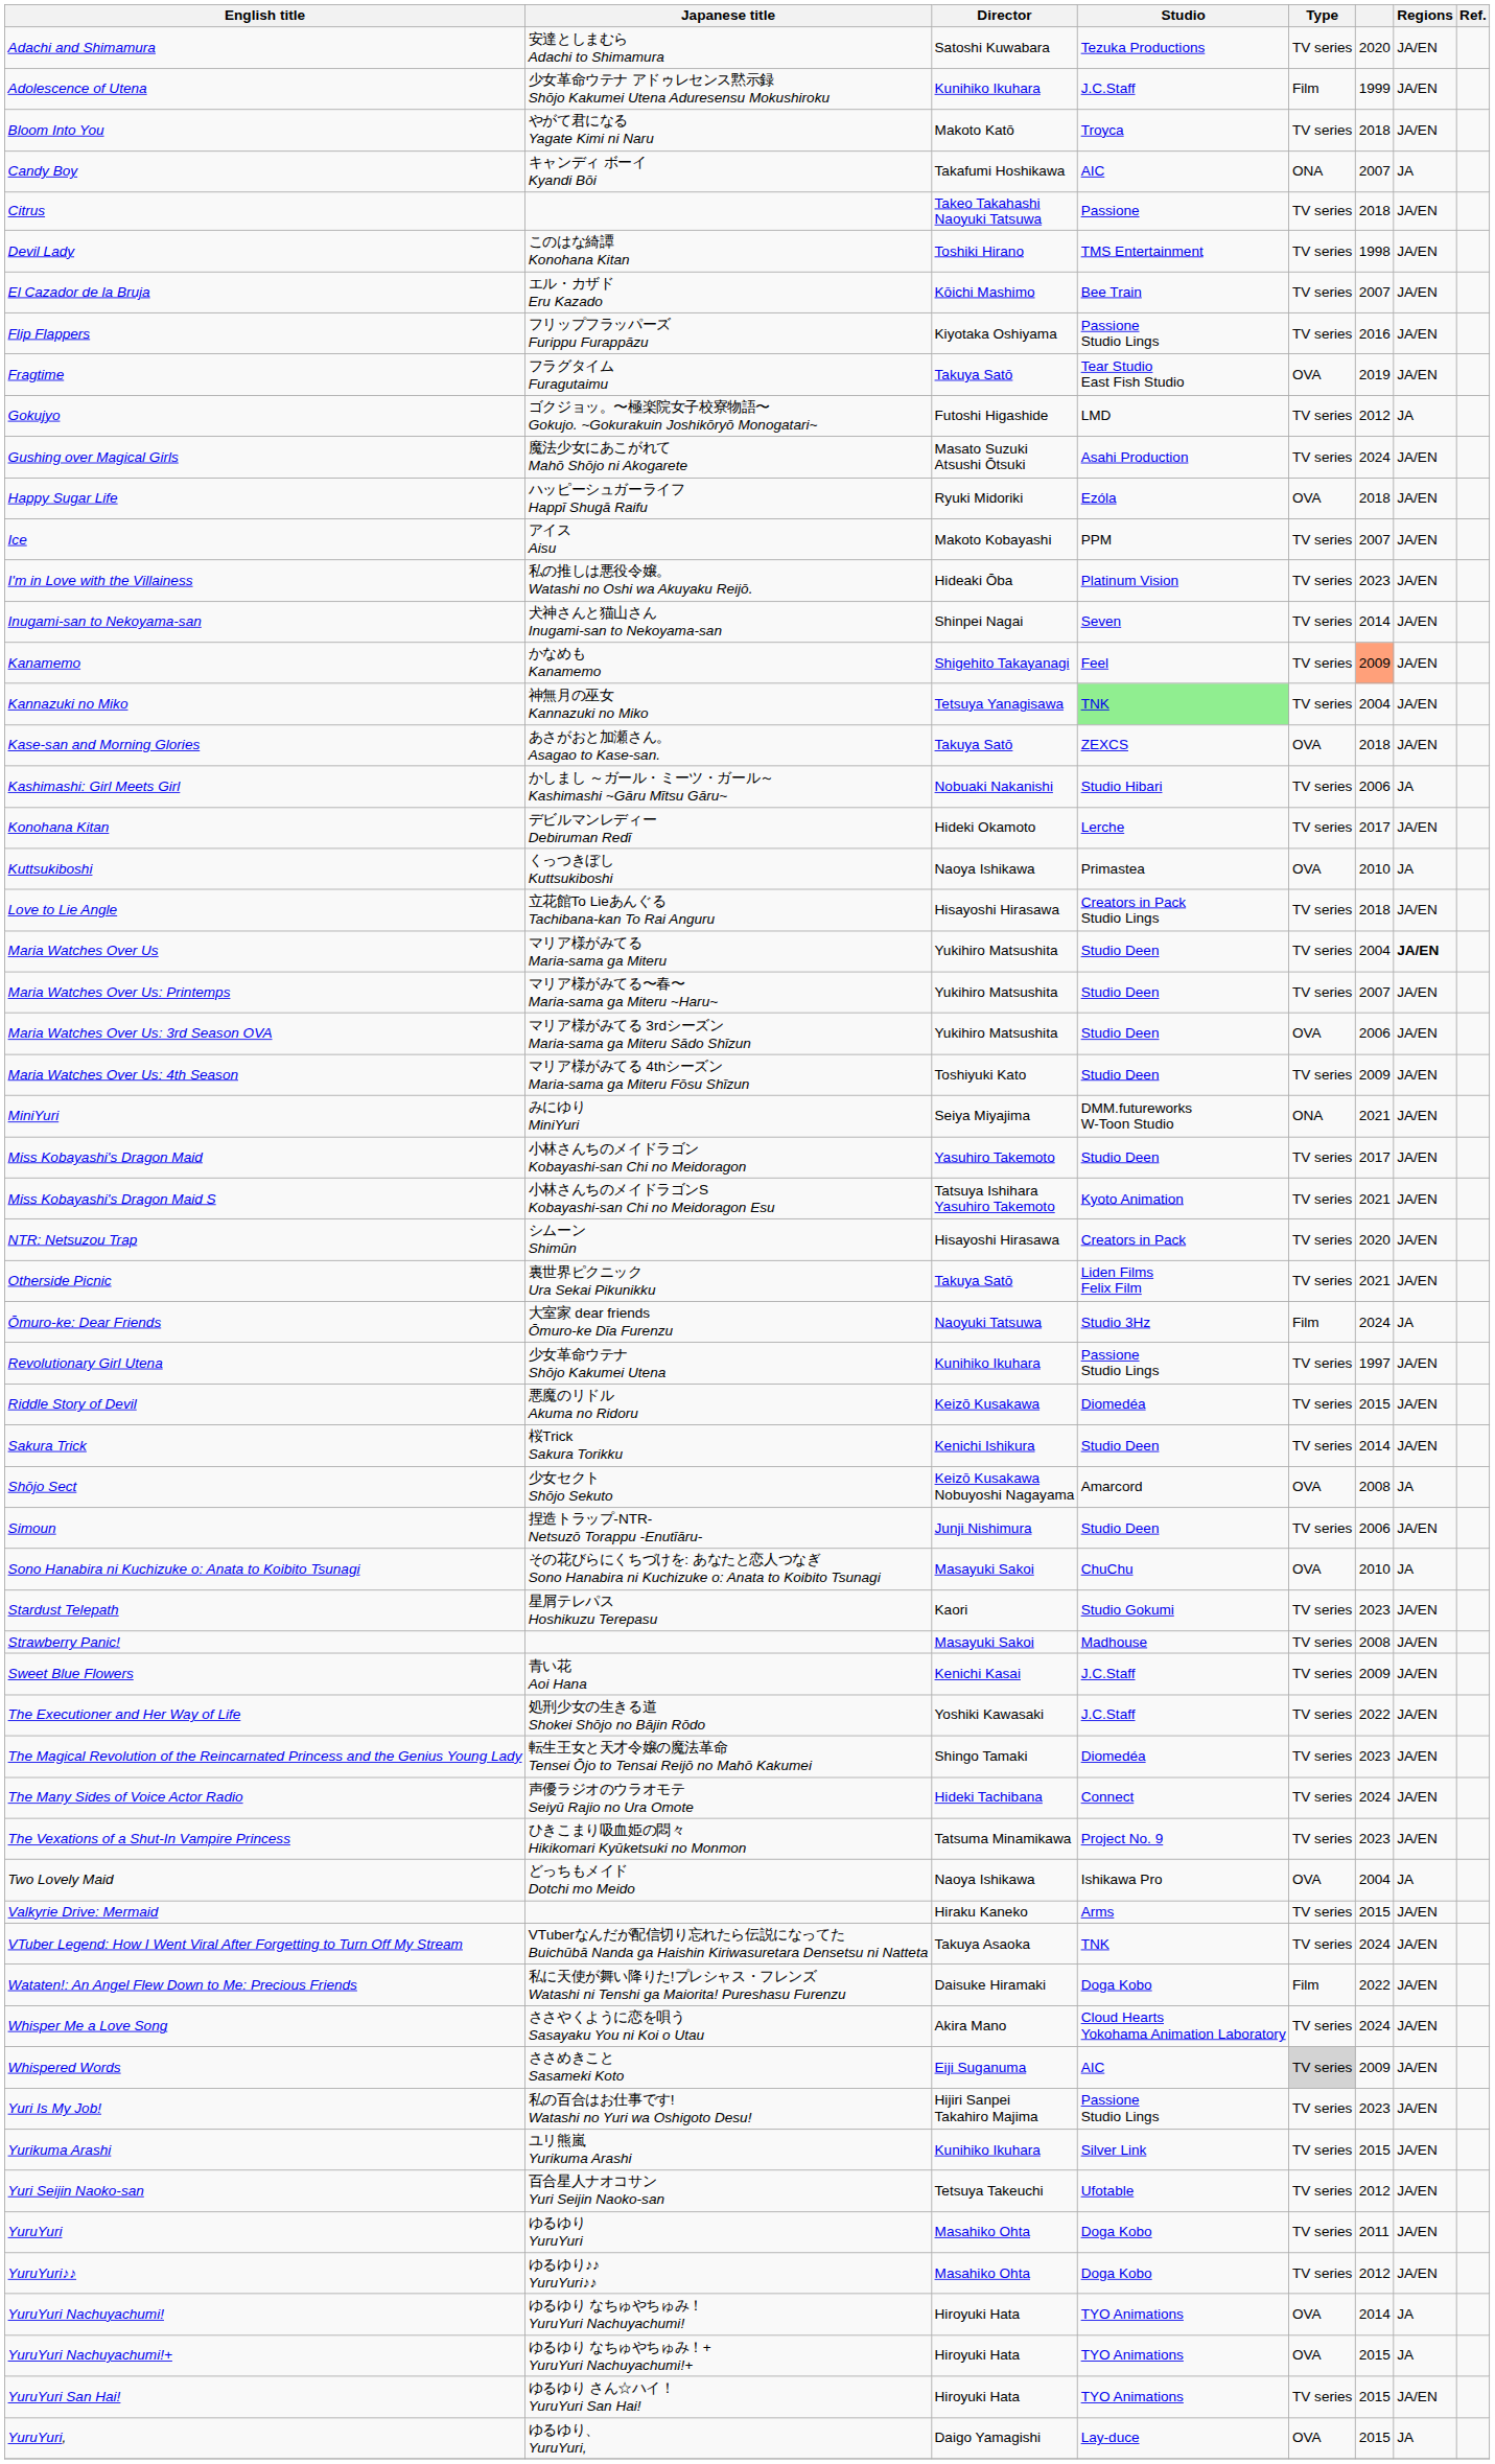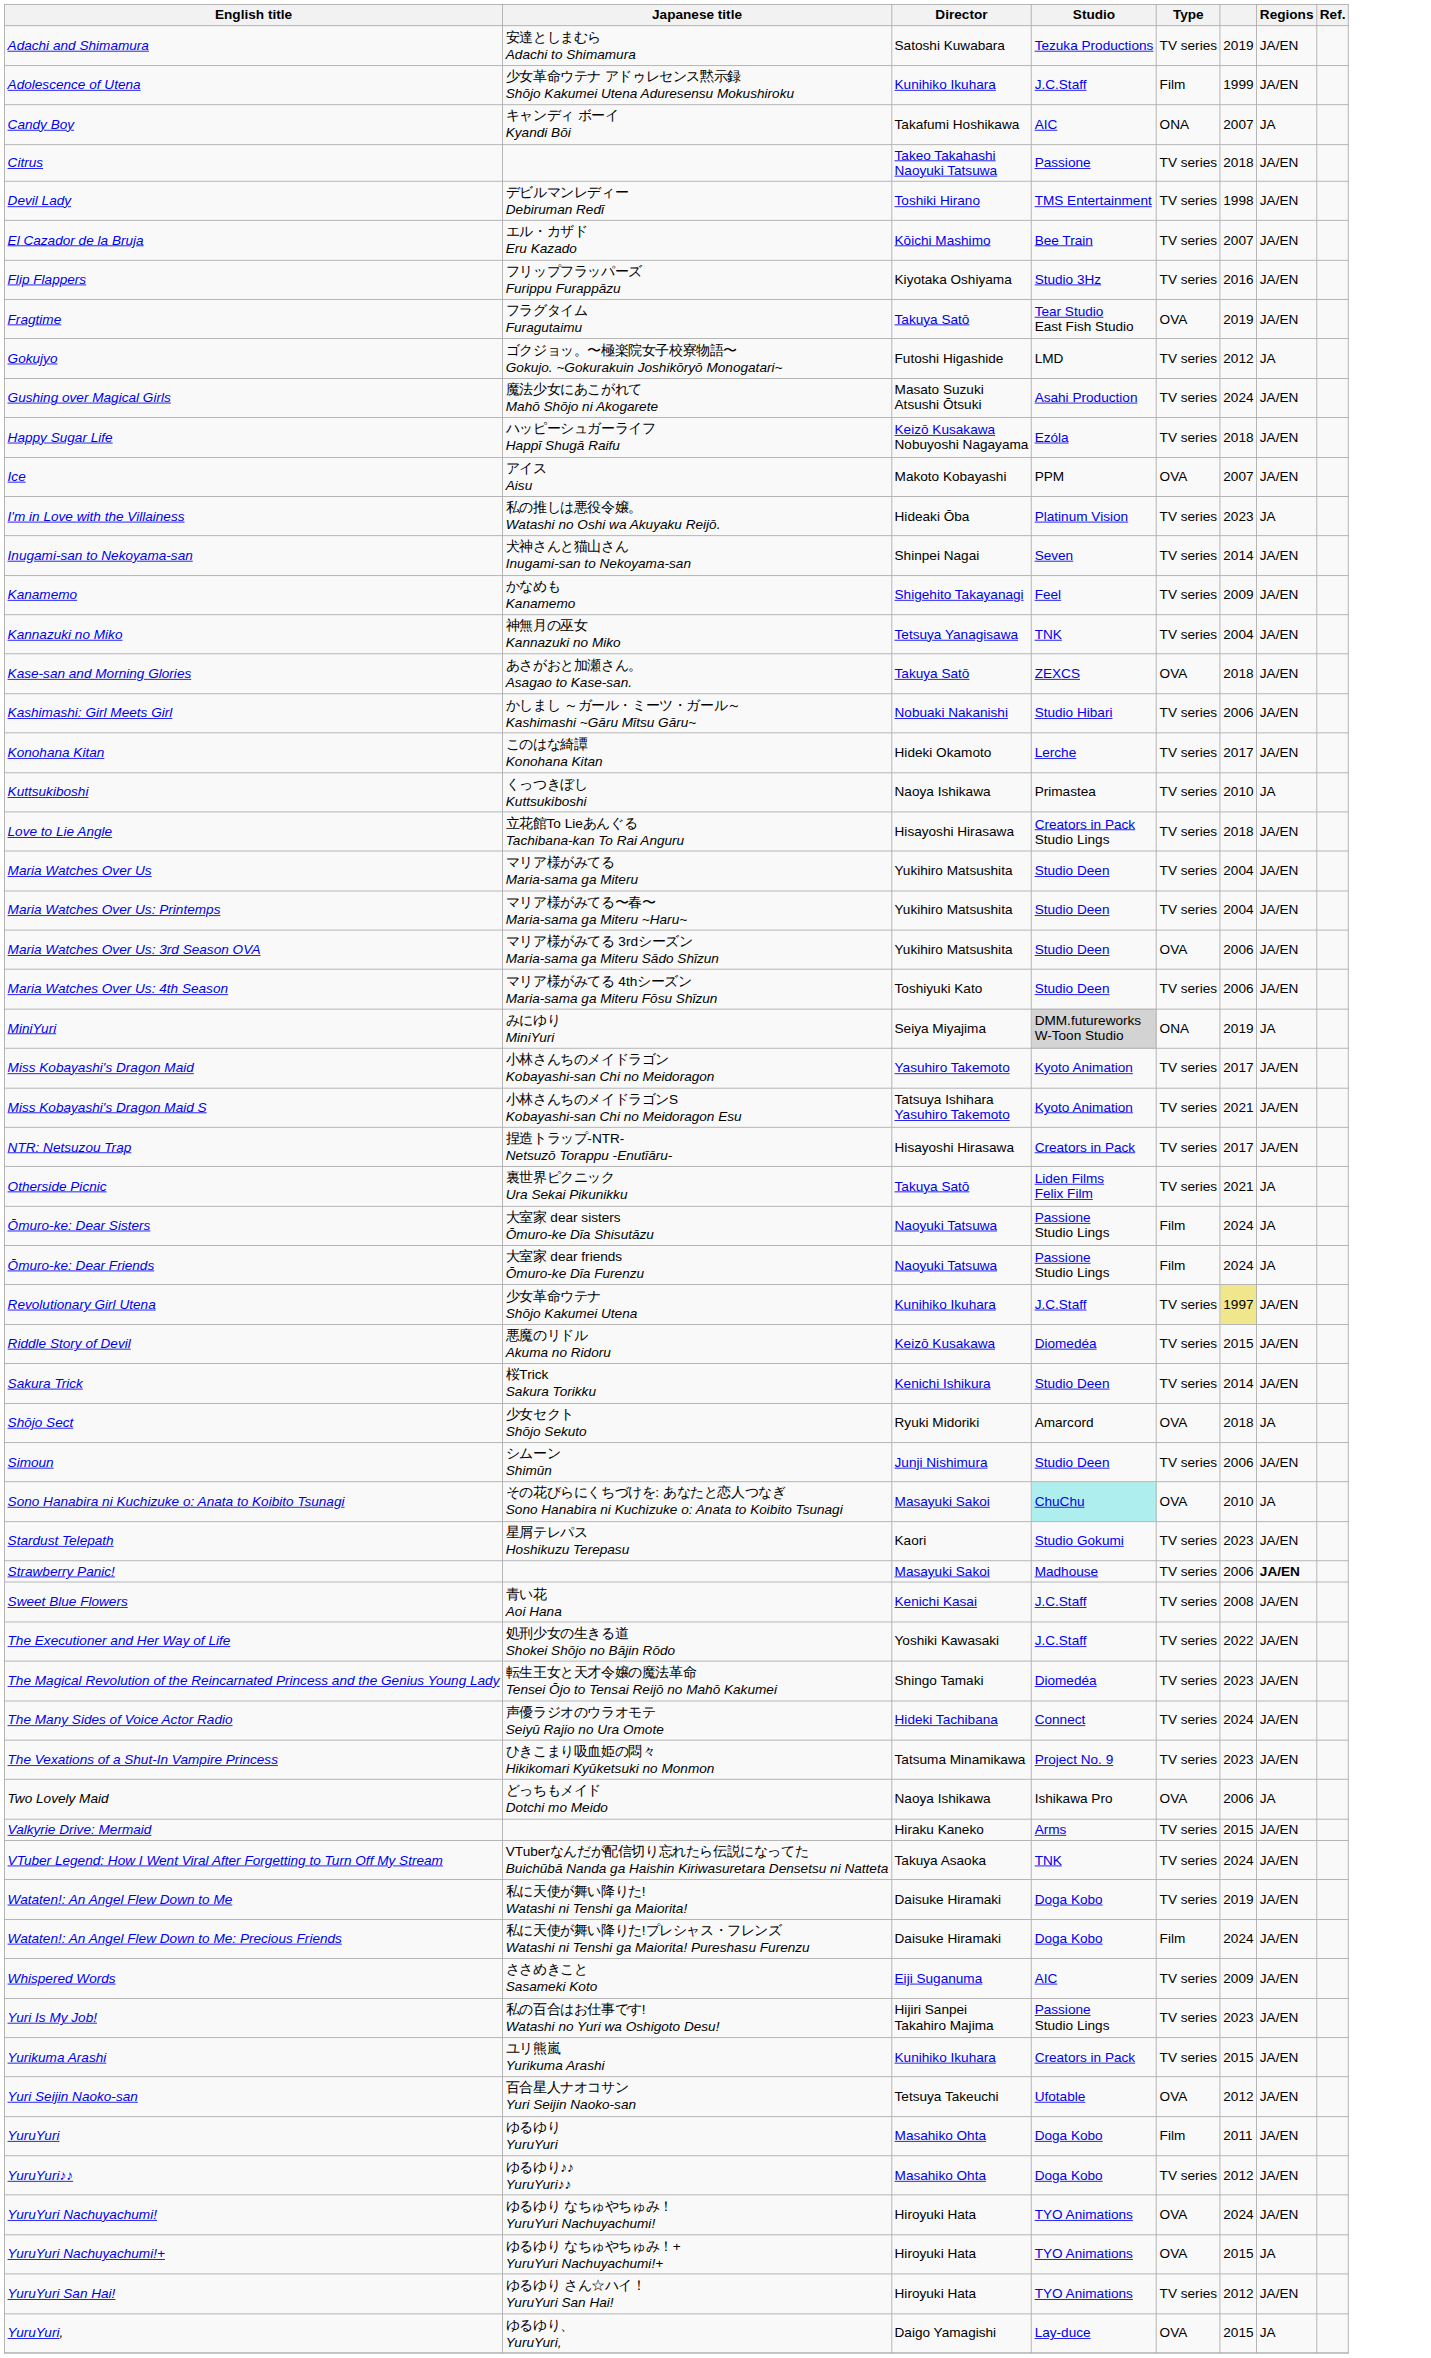Adachi and Shimamura | column 6: 2020 -> 2019
- row: Bloom Into You | やがて君になる Yagate Kimi ni Naru | Makoto Katō | Troyca | TV series | 2018 | JA/EN
Devil Lady | Japanese title: このはな綺譚 Konohana Kitan -> デビルマンレディー Debiruman Redī
Flip Flappers | Studio: Passione Studio Lings -> Studio 3Hz
Happy Sugar Life | Director: Ryuki Midoriki -> Keizō Kusakawa Nobuyoshi Nagayama
Happy Sugar Life | Type: OVA -> TV series
Ice | Type: TV series -> OVA
I'm in Love with the Villainess | Regions: JA/EN -> JA
Kanamemo | column 6: lightsalmon background -> no background
Kannazuki no Miko | Studio: lightgreen background -> no background
Kashimashi: Girl Meets Girl | Regions: JA -> JA/EN
Konohana Kitan | Japanese title: デビルマンレディー Debiruman Redī -> このはな綺譚 Konohana Kitan
Kuttsukiboshi | Type: OVA -> TV series
Maria Watches Over Us | Regions: bold -> normal
Maria Watches Over Us: Printemps | column 6: 2007 -> 2004
Maria Watches Over Us: 4th Season | column 6: 2009 -> 2006
MiniYuri | Studio: no background -> lightgrey background
MiniYuri | column 6: 2021 -> 2019
MiniYuri | Regions: JA/EN -> JA
Miss Kobayashi's Dragon Maid | Studio: Studio Deen -> Kyoto Animation
NTR: Netsuzou Trap | Japanese title: シムーン Shimūn -> 捏造トラップ-NTR- Netsuzō Torappu -Enutīāru-
NTR: Netsuzou Trap | column 6: 2020 -> 2017
Otherside Picnic | Regions: JA/EN -> JA
+ row: Ōmuro-ke: Dear Sisters | 大室家 dear sisters Ōmuro-ke Dīa Shisutāzu | Naoyuki Tatsuwa | Passione Studio Lings | Film | 2024 | JA
Ōmuro-ke: Dear Friends | Studio: Studio 3Hz -> Passione Studio Lings
Revolutionary Girl Utena | Studio: Passione Studio Lings -> J.C.Staff
Revolutionary Girl Utena | column 6: no background -> khaki background
Shōjo Sect | Director: Keizō Kusakawa Nobuyoshi Nagayama -> Ryuki Midoriki
Shōjo Sect | column 6: 2008 -> 2018
Simoun | Japanese title: 捏造トラップ-NTR- Netsuzō Torappu -Enutīāru- -> シムーン Shimūn
Sono Hanabira ni Kuchizuke o: Anata to Koibito Tsunagi | Studio: no background -> paleturquoise background
Strawberry Panic! | column 6: 2008 -> 2006
Strawberry Panic! | Regions: normal -> bold
Sweet Blue Flowers | column 6: 2009 -> 2008
Two Lovely Maid | column 6: 2004 -> 2006
+ row: Wataten!: An Angel Flew Down to Me | 私に天使が舞い降りた! Watashi ni Tenshi ga Maiorita! | Daisuke Hiramaki | Doga Kobo | TV series | 2019 | JA/EN
Wataten!: An Angel Flew Down to Me: Precious Friends | column 6: 2022 -> 2024
- row: Whisper Me a Love Song | ささやくように恋を唄う Sasayaku You ni Koi o Utau | Akira Mano | Cloud Hearts Yokohama Animation Laboratory | TV series | 2024 | JA/EN
Whispered Words | Type: lightgrey background -> no background
Yurikuma Arashi | Studio: Silver Link -> Creators in Pack
Yuri Seijin Naoko-san | Type: TV series -> OVA
YuruYuri | Type: TV series -> Film
YuruYuri Nachuyachumi! | column 6: 2014 -> 2024
YuruYuri Nachuyachumi! | Regions: JA -> JA/EN
YuruYuri San Hai! | column 6: 2015 -> 2012
